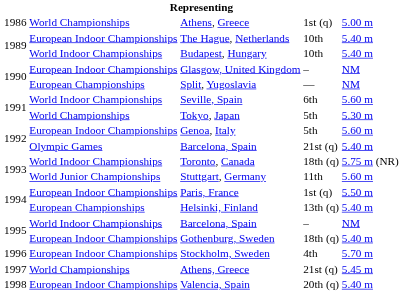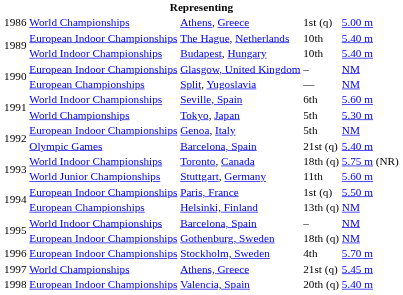Genoa, Italy | column 5: 5.60 m -> NM
Helsinki, Finland | column 5: 5.40 m -> NM
Gothenburg, Sweden | column 5: 5.40 m -> NM
